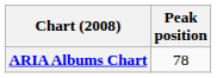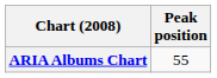ARIA Albums Chart | Peak position: 78 -> 55
